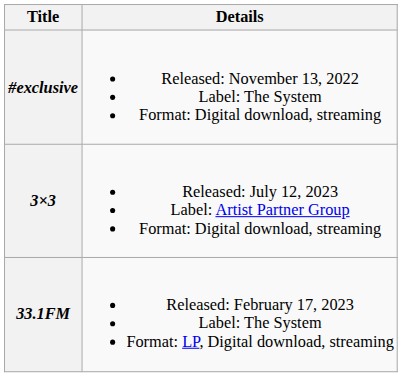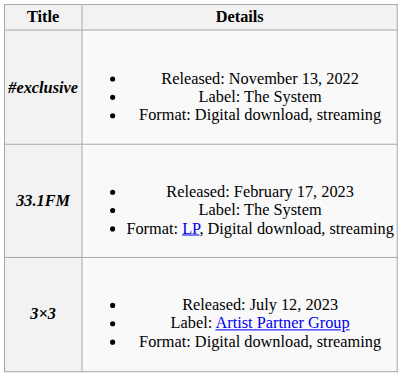rows swapped: 33.1FM <-> 3×3
